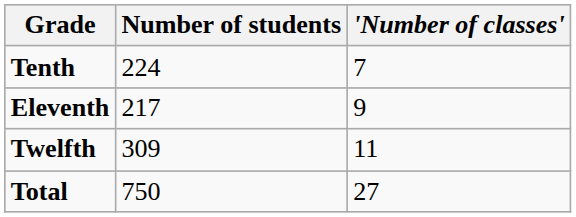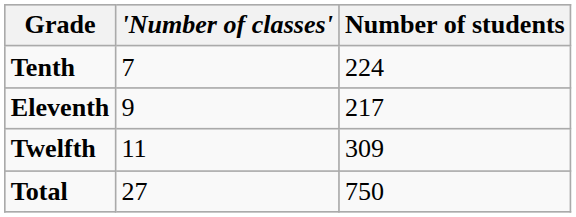columns swapped: 'Number of classes' <-> Number of students
